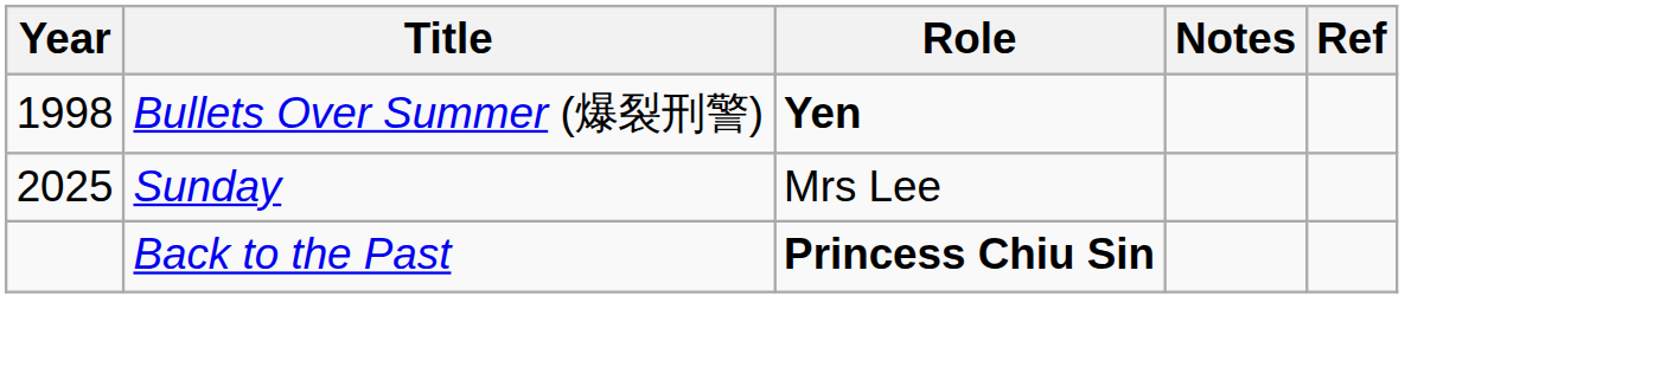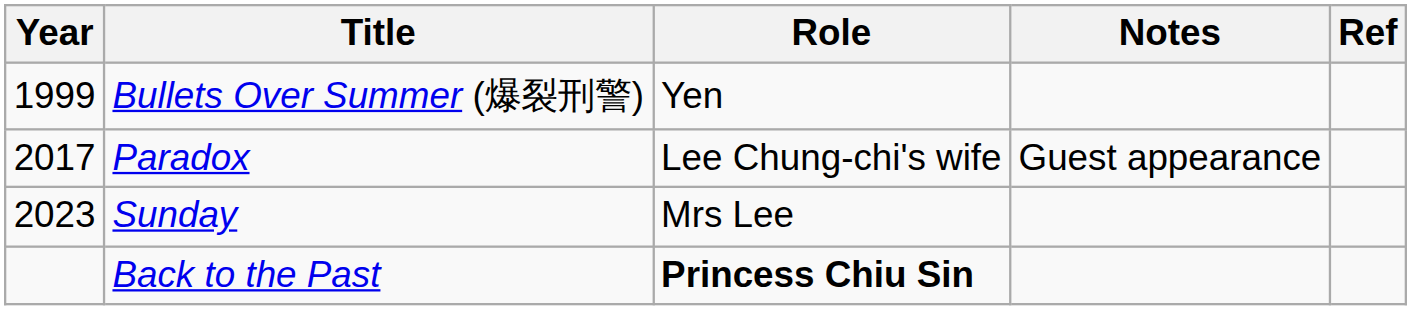Bullets Over Summer (爆裂刑警) | Year: 1998 -> 1999
Bullets Over Summer (爆裂刑警) | Role: bold -> normal
+ row: 2017 | Paradox | Lee Chung-chi's wife | Guest appearance
Sunday | Year: 2025 -> 2023
